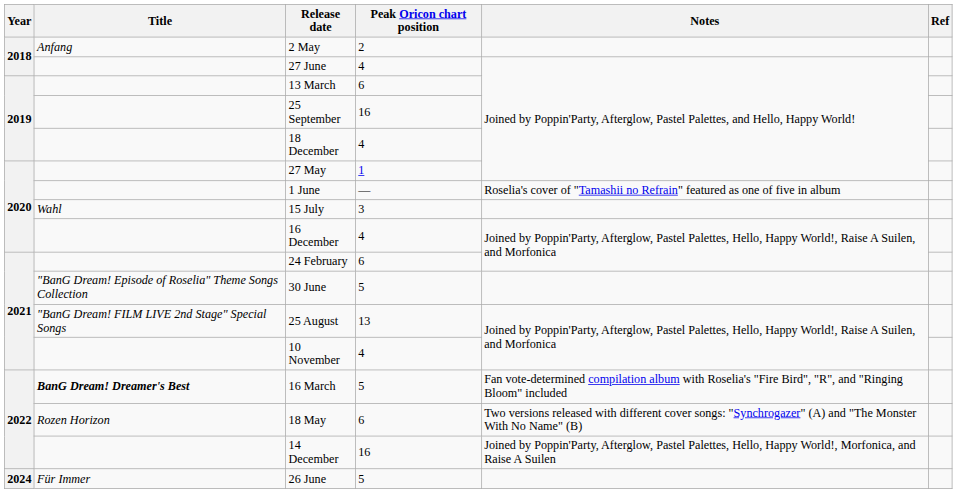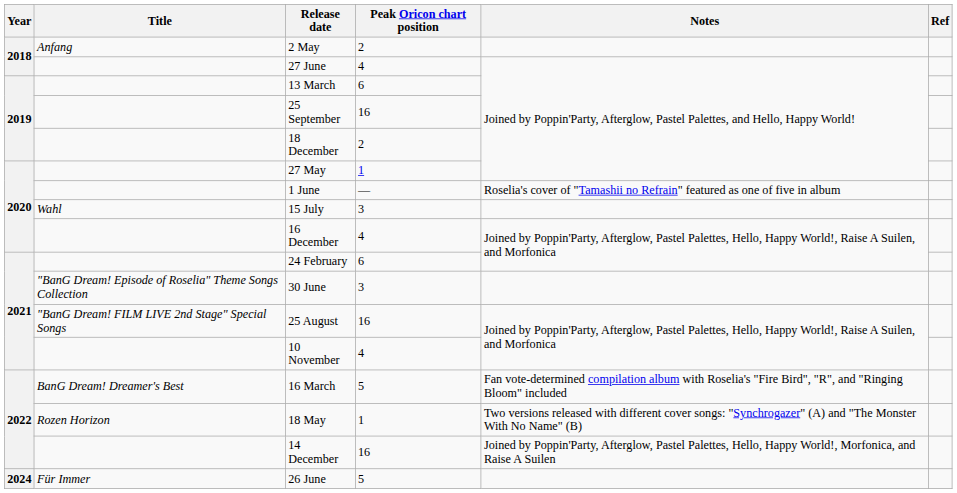18 December | Peak Oricon chart position: 4 -> 2
30 June | Peak Oricon chart position: 5 -> 3
25 August | Peak Oricon chart position: 13 -> 16
16 March | Title: bold -> normal
18 May | Peak Oricon chart position: 6 -> 1
